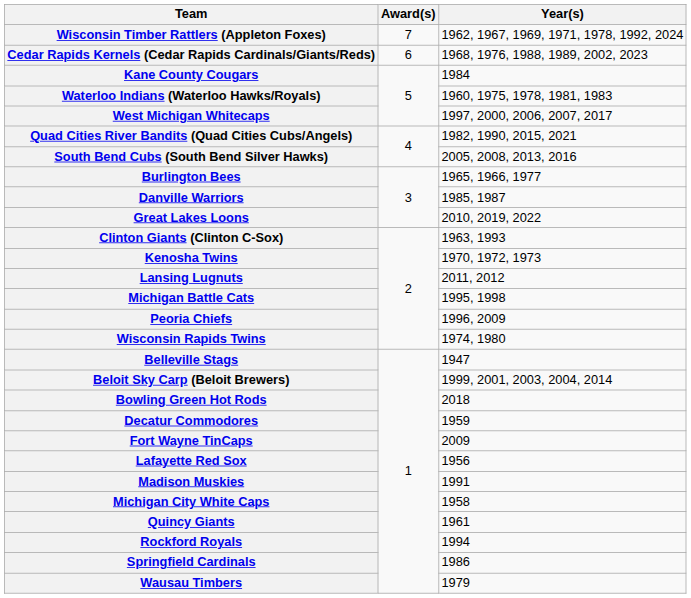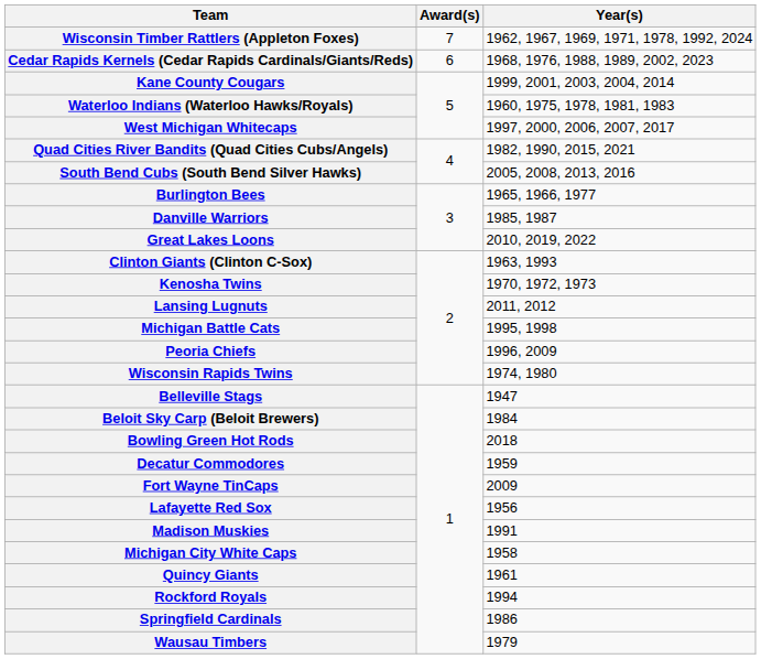Kane County Cougars | Year(s): 1984 -> 1999, 2001, 2003, 2004, 2014
Beloit Sky Carp (Beloit Brewers) | Year(s): 1999, 2001, 2003, 2004, 2014 -> 1984
